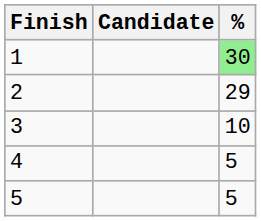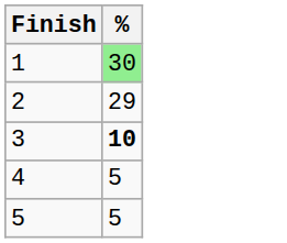- column: Candidate
3 | %: normal -> bold
